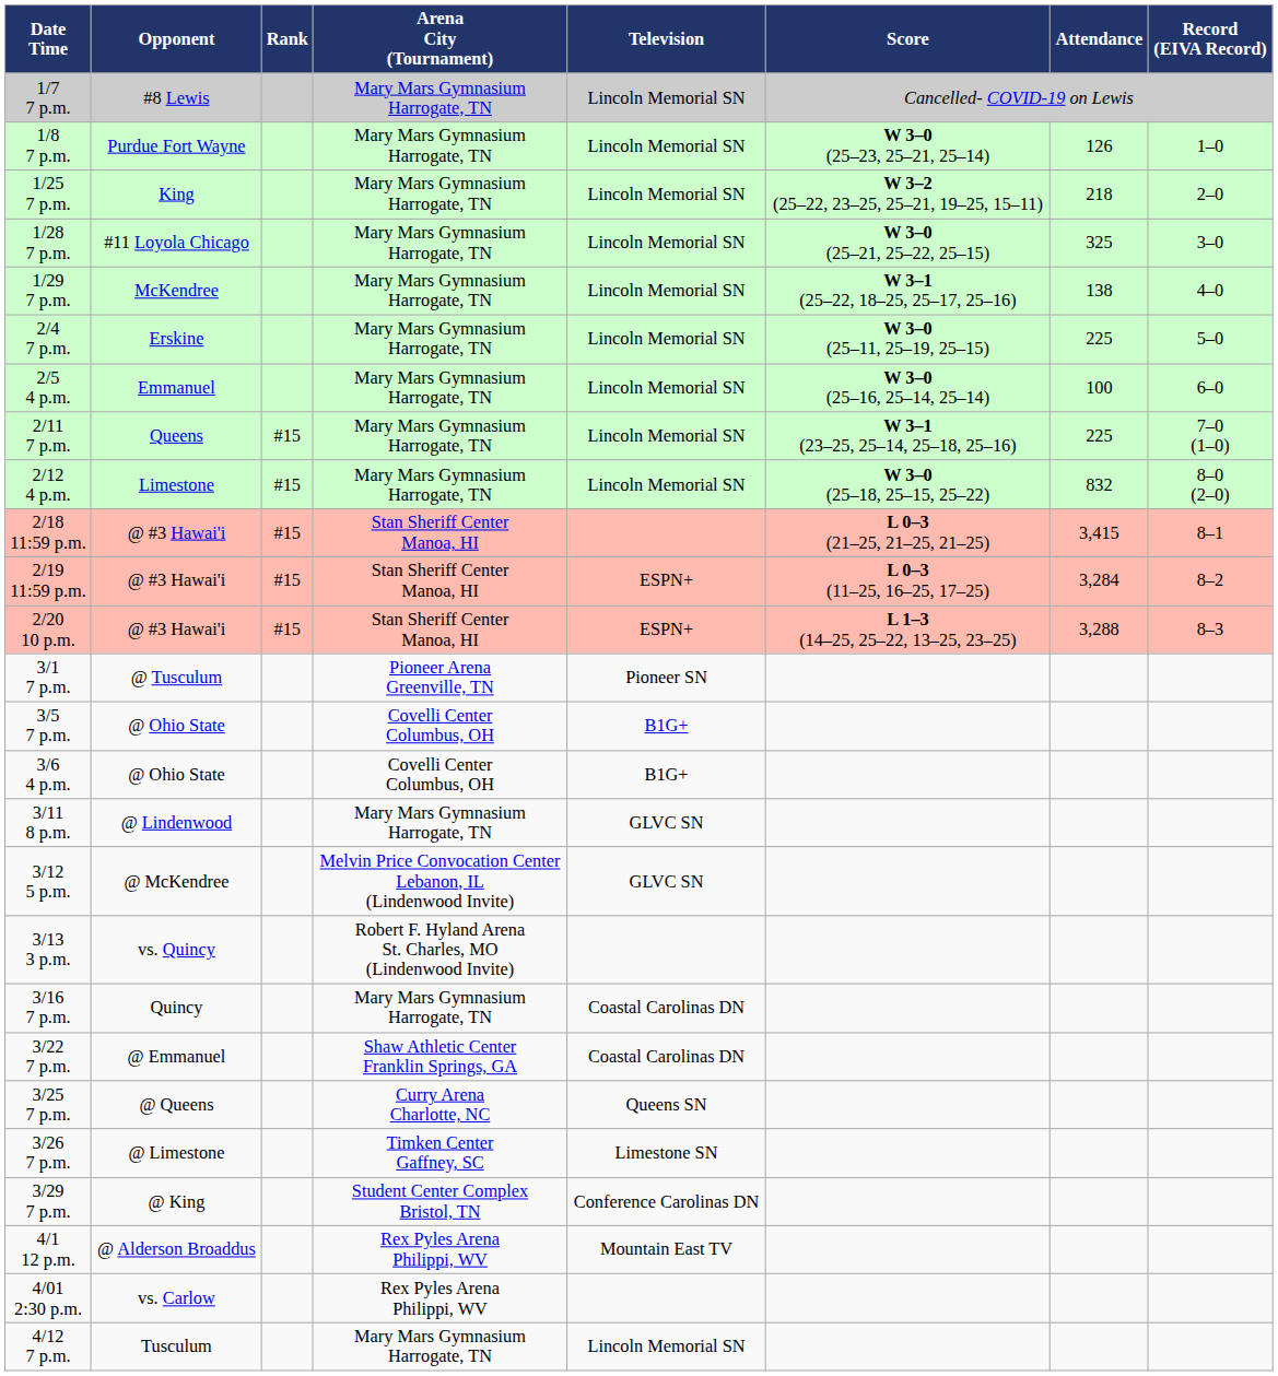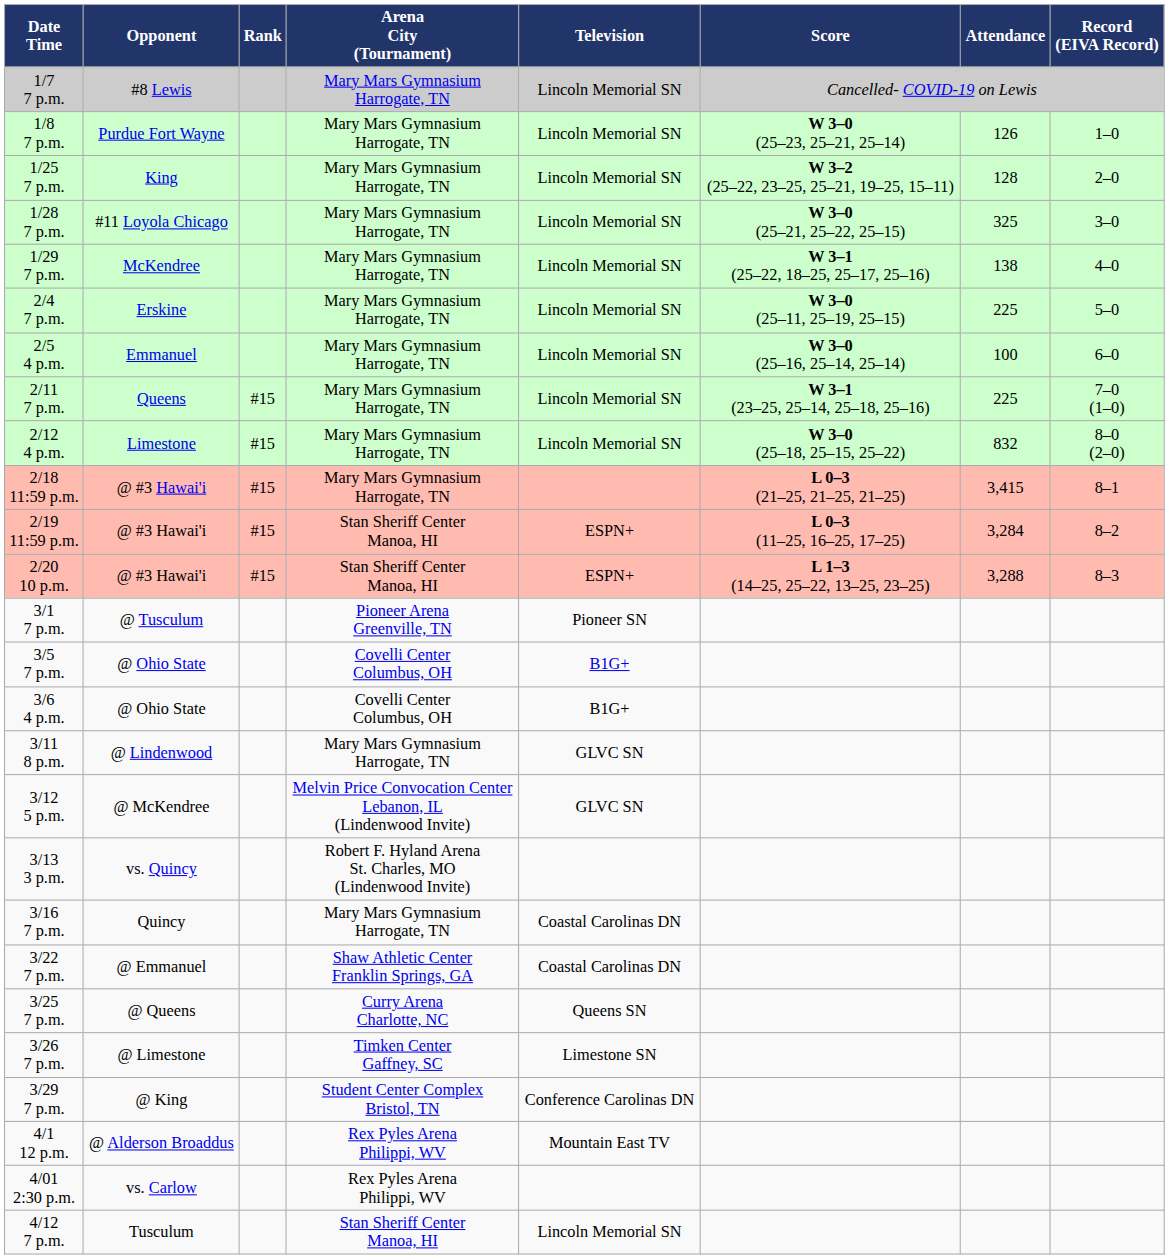1/25 7 p.m. | Attendance: 218 -> 128
2/18 11:59 p.m. | Arena City (Tournament): Stan Sheriff Center Manoa, HI -> Mary Mars Gymnasium Harrogate, TN
4/12 7 p.m. | Arena City (Tournament): Mary Mars Gymnasium Harrogate, TN -> Stan Sheriff Center Manoa, HI
